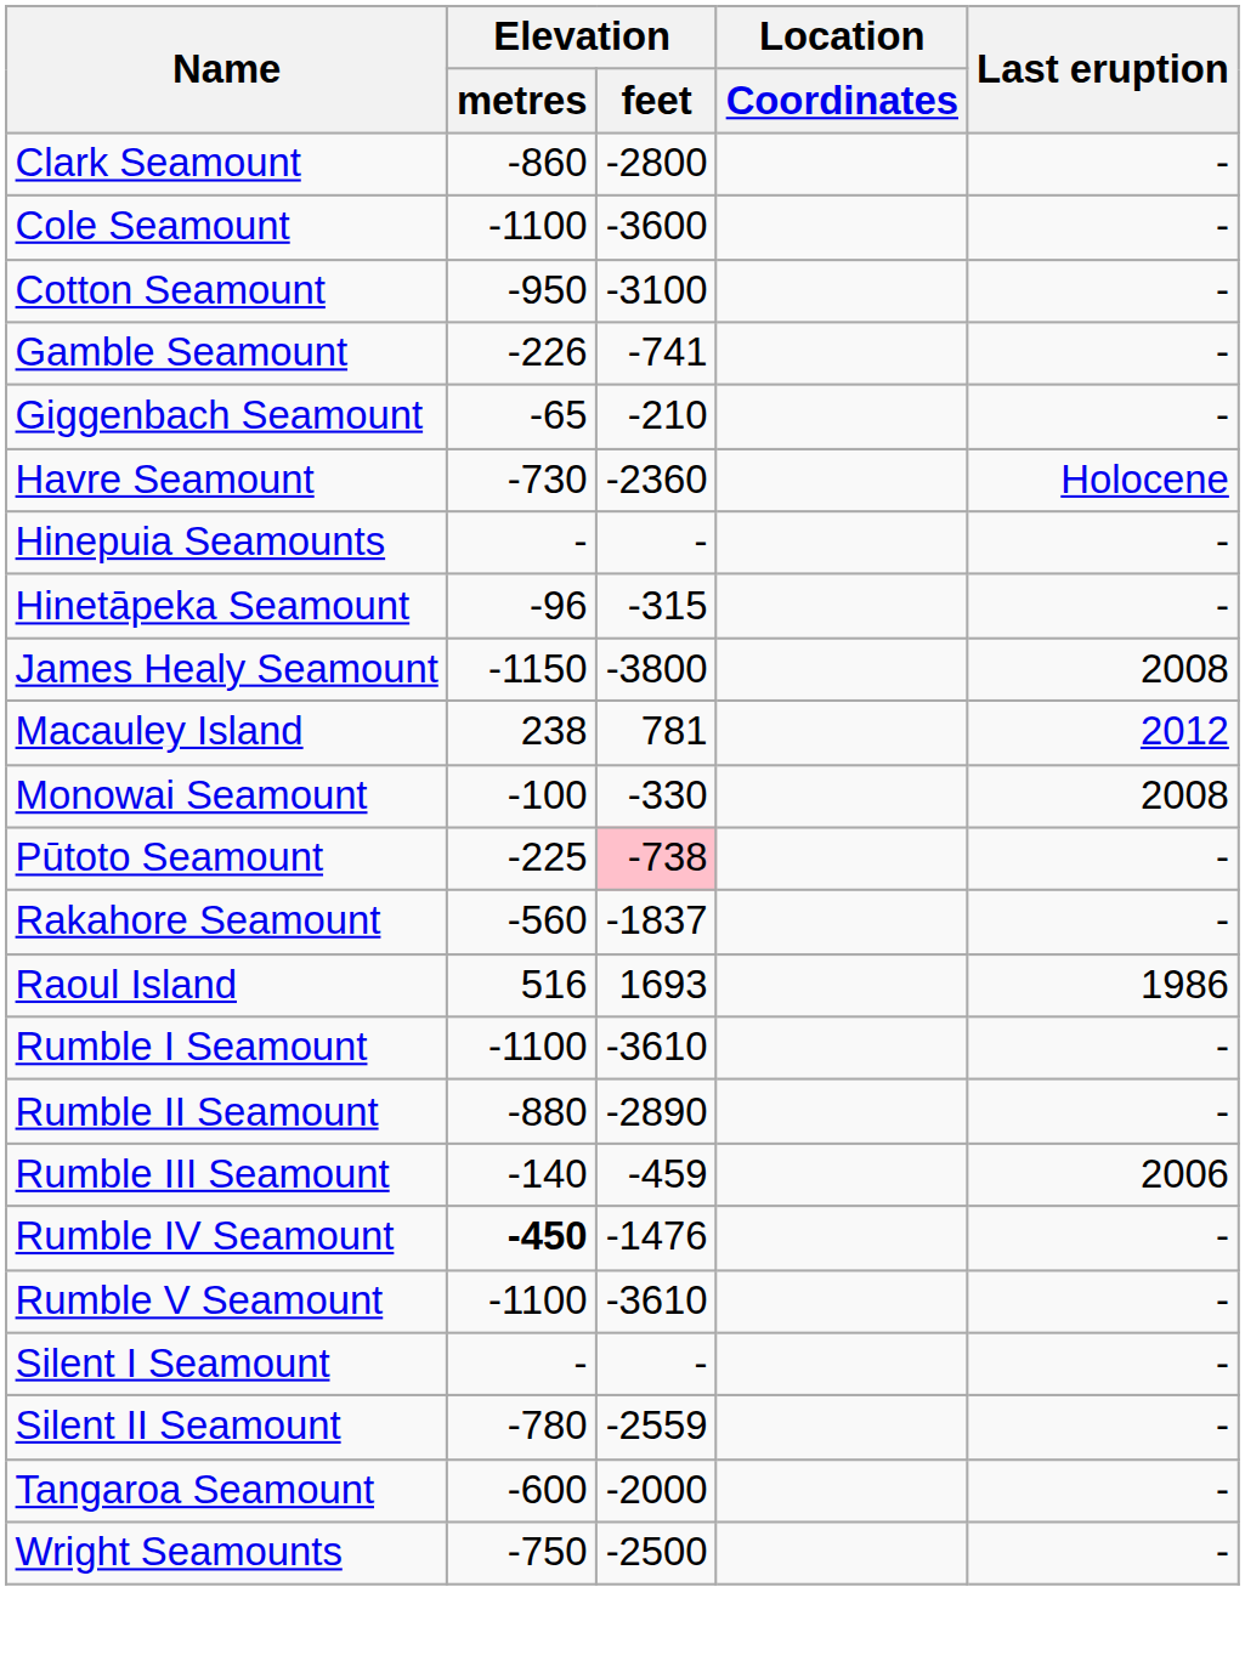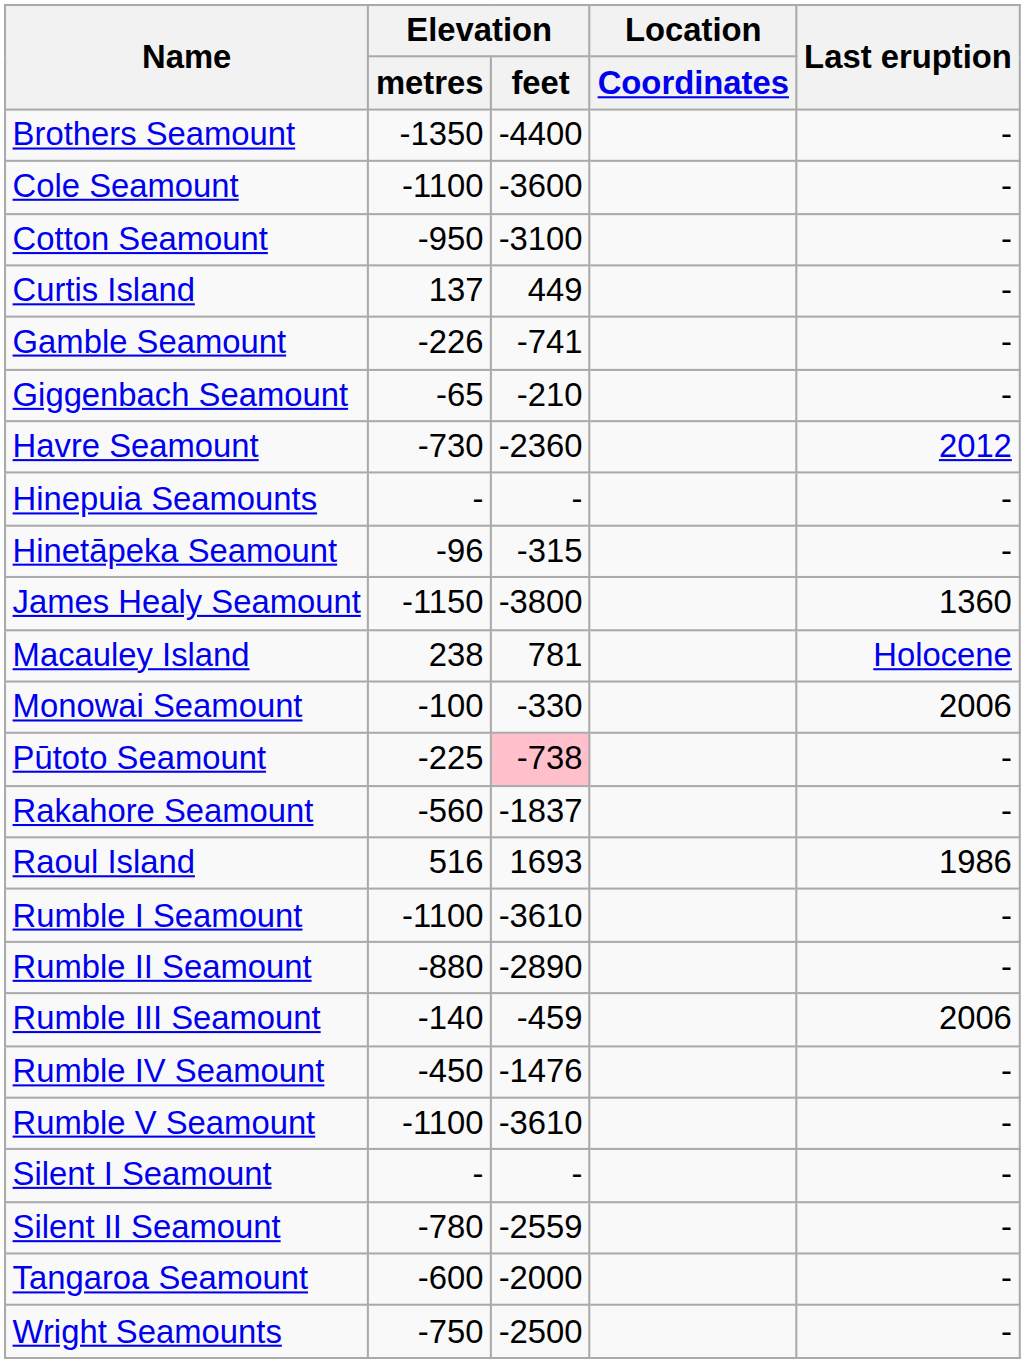+ row: Brothers Seamount | -1350 | -4400 | -
- row: Clark Seamount | -860 | -2800 | -
+ row: Curtis Island | 137 | 449 | -
Havre Seamount | Last eruption: Holocene -> 2012
James Healy Seamount | Last eruption: 2008 -> 1360
Macauley Island | Last eruption: 2012 -> Holocene
Monowai Seamount | Last eruption: 2008 -> 2006
Rumble IV Seamount | Elevation / metres: bold -> normal
